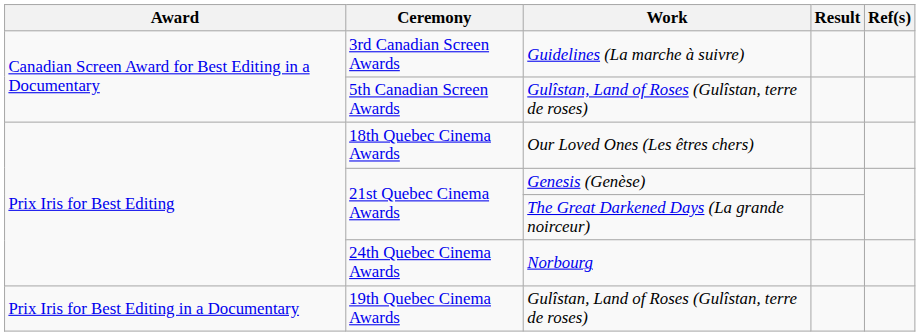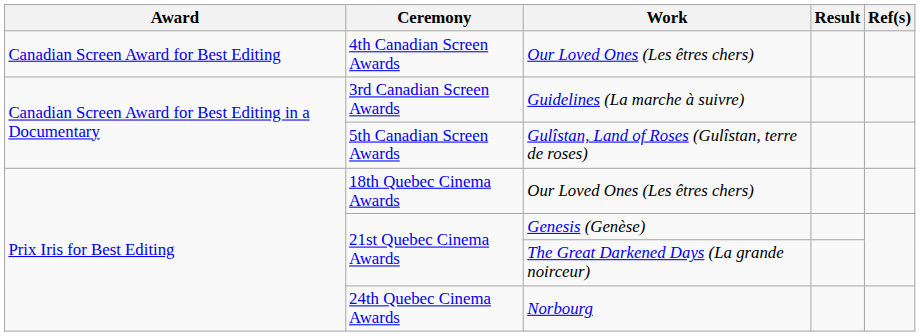+ row: Canadian Screen Award for Best Editing | 4th Canadian Screen Awards | Our Loved Ones (Les êtres chers)
- row: Prix Iris for Best Editing in a Documentary | 19th Quebec Cinema Awards | Gulîstan, Land of Roses (Gulîstan, terre de roses)
